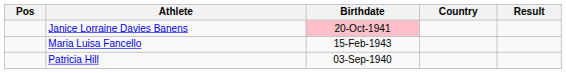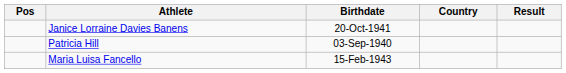Janice Lorraine Davies Banens | Birthdate: pink background -> no background
rows swapped: Maria Luisa Fancello <-> Patricia Hill
